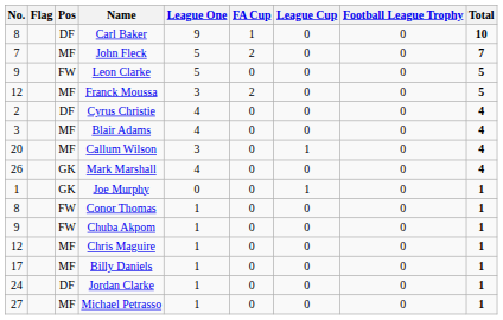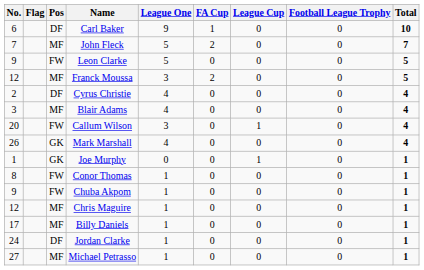Carl Baker | No.: 8 -> 6
Callum Wilson | Pos: MF -> FW
